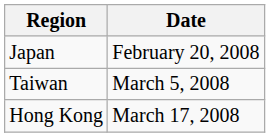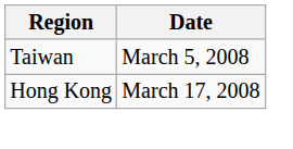- row: Japan | February 20, 2008
